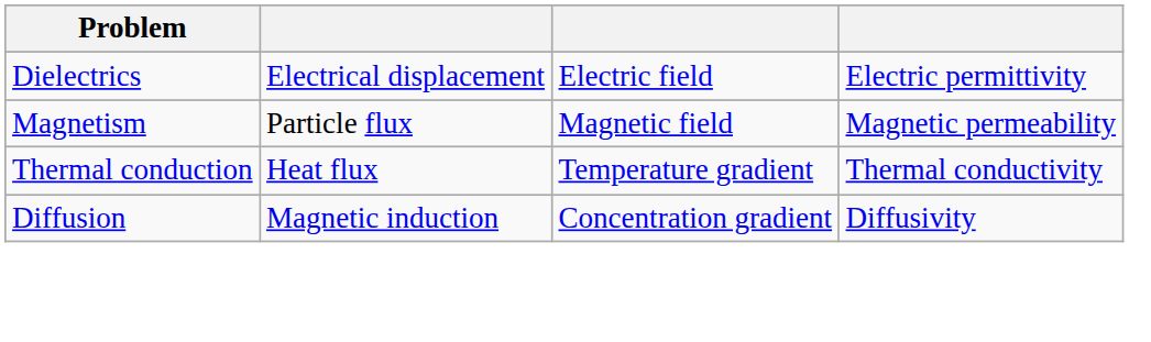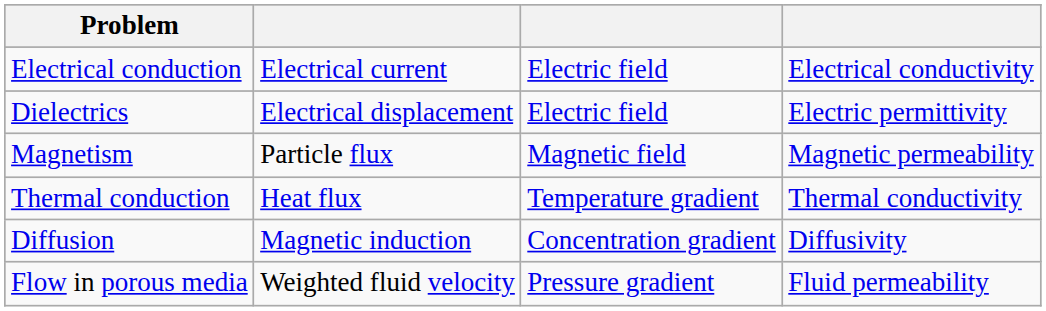+ row: Electrical conduction | Electrical current | Electric field | Electrical conductivity
+ row: Flow in porous media | Weighted fluid velocity | Pressure gradient | Fluid permeability
